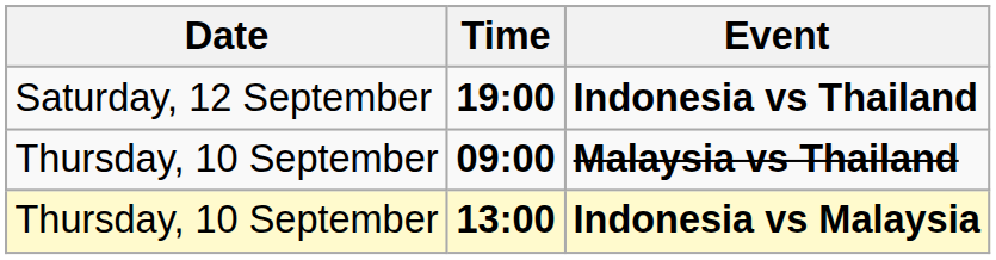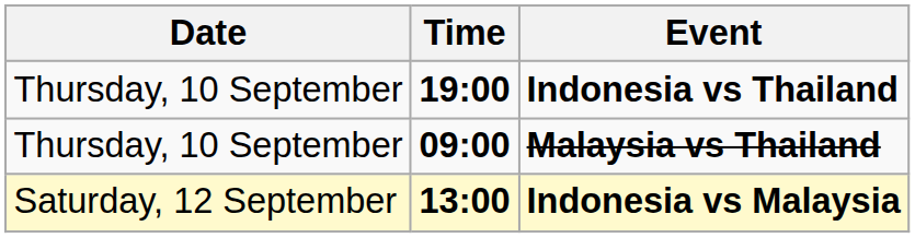Indonesia vs Thailand | Date: Saturday, 12 September -> Thursday, 10 September
Indonesia vs Malaysia | Date: Thursday, 10 September -> Saturday, 12 September
